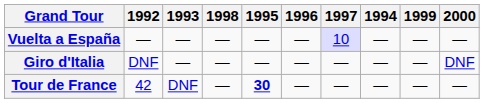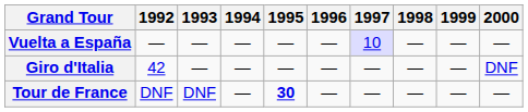columns swapped: 1994 <-> 1998
Giro d'Italia | 1992: DNF -> 42
Tour de France | 1992: 42 -> DNF
